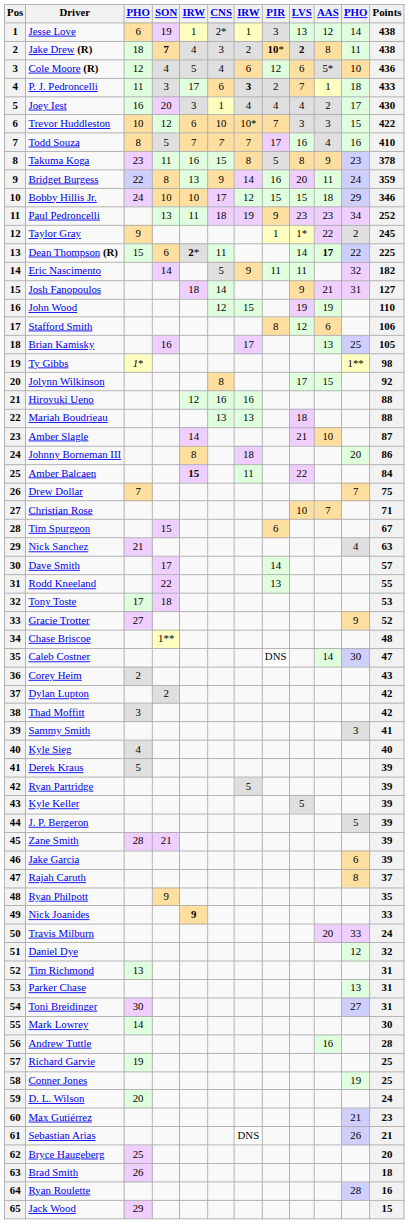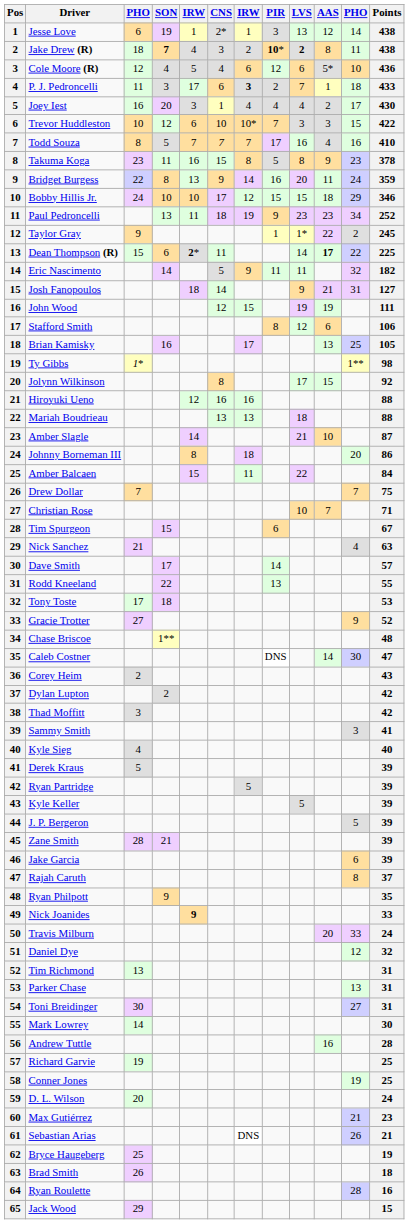John Wood | Points: 110 -> 111
Amber Balcaen | column 5: bold -> normal
Bryce Haugeberg | Points: 20 -> 19
